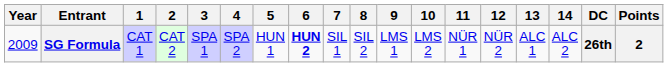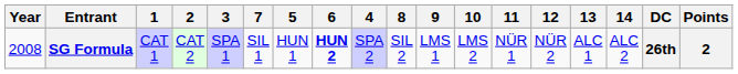columns swapped: 4 <-> 7
SG Formula | Year: 2009 -> 2008
